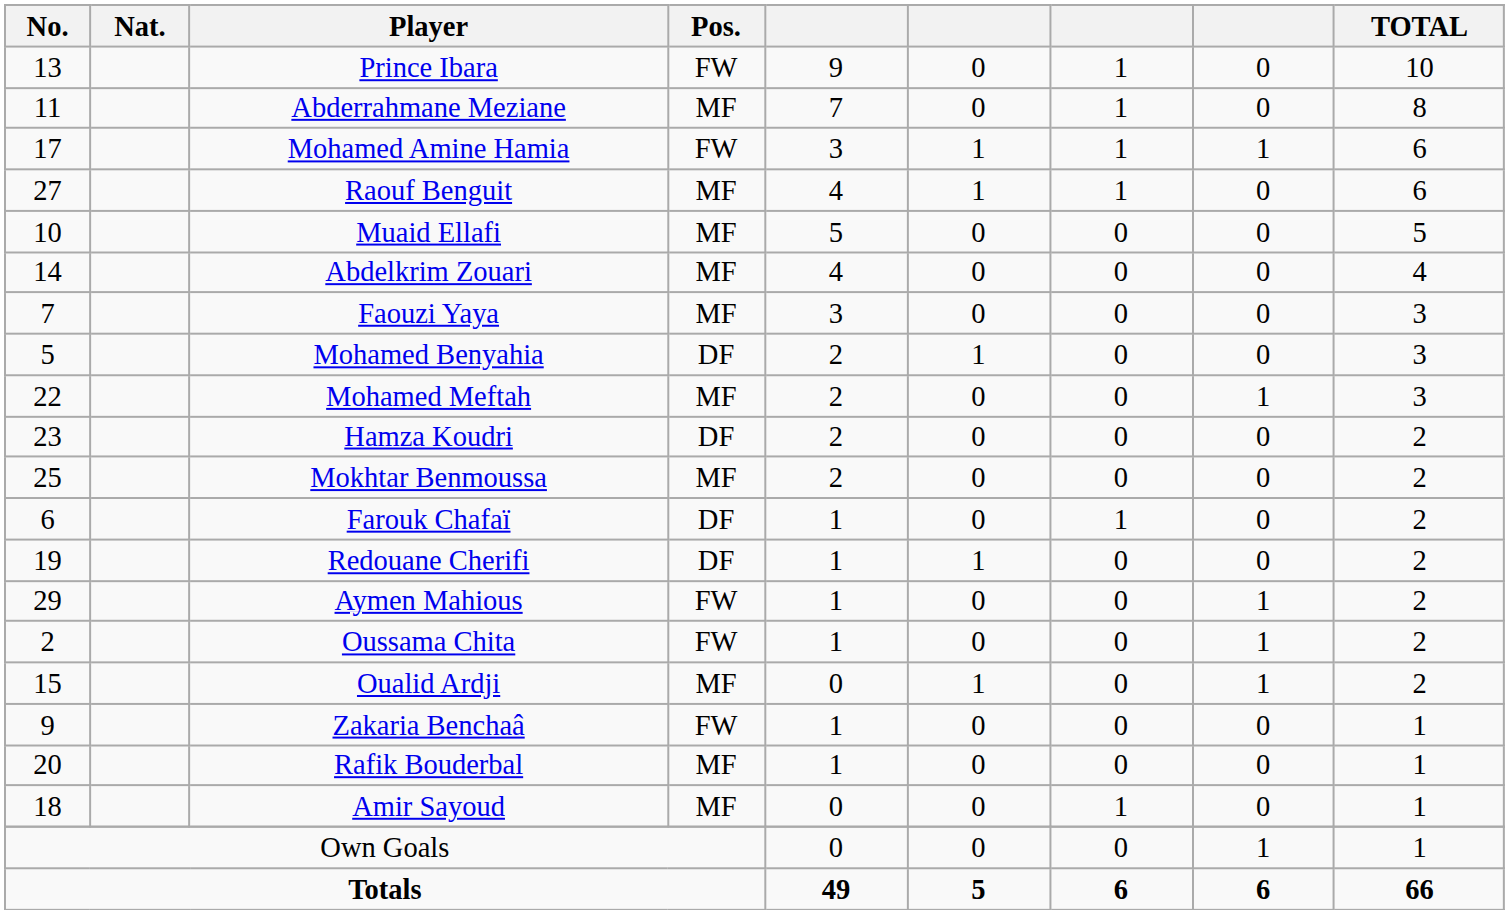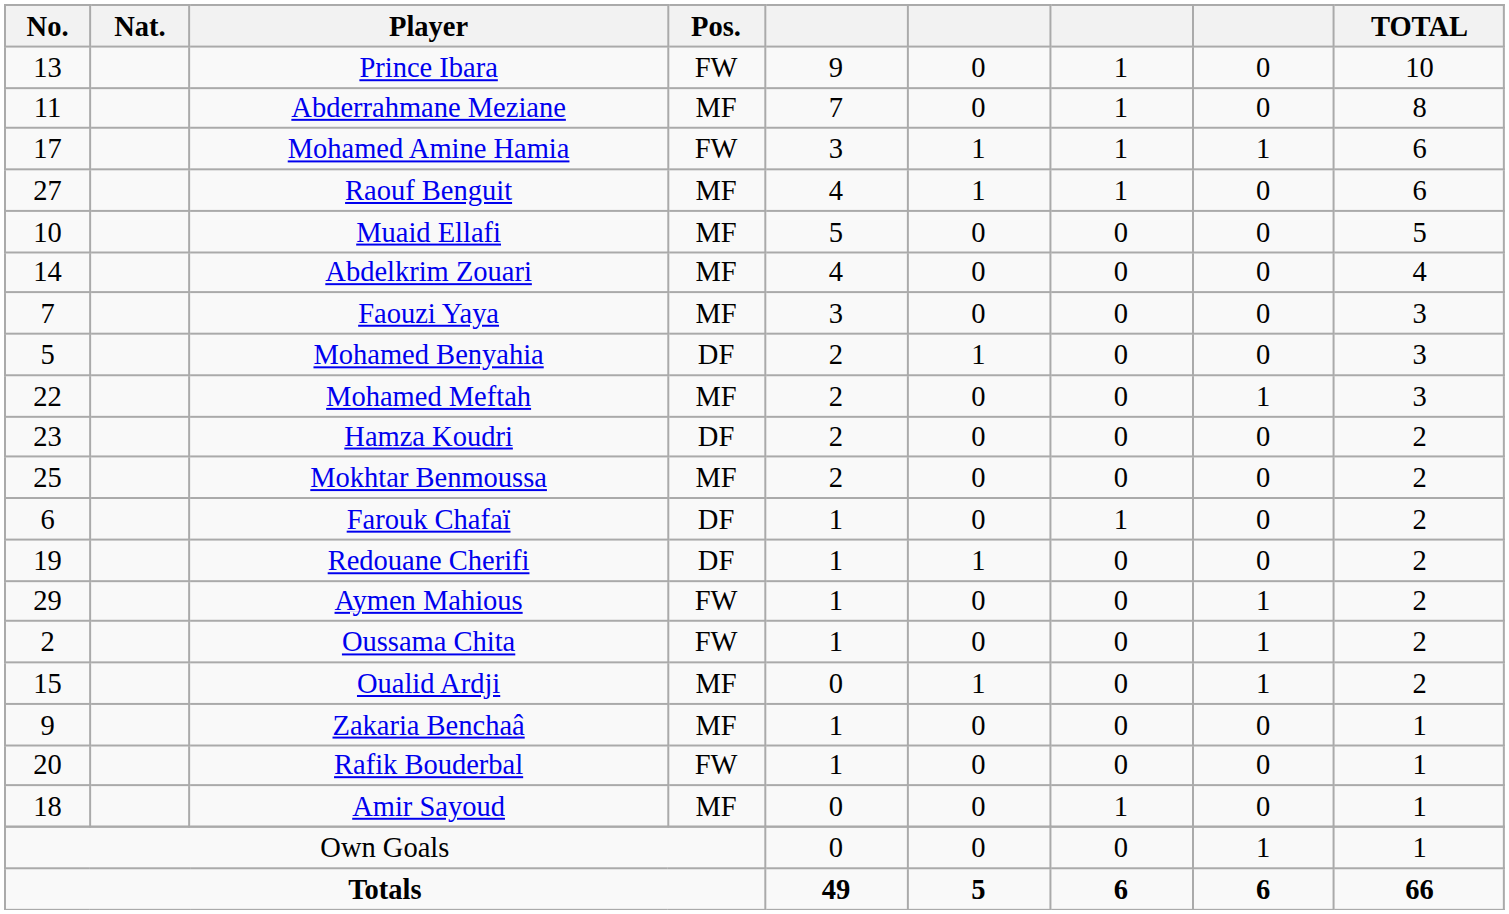Zakaria Benchaâ | Pos.: FW -> MF
Rafik Bouderbal | Pos.: MF -> FW
